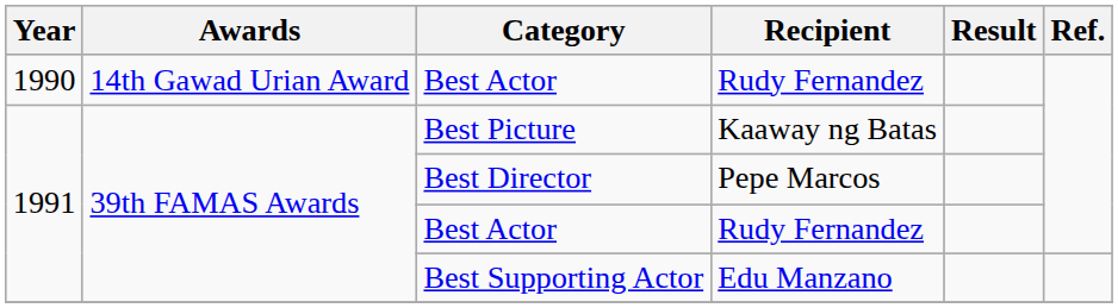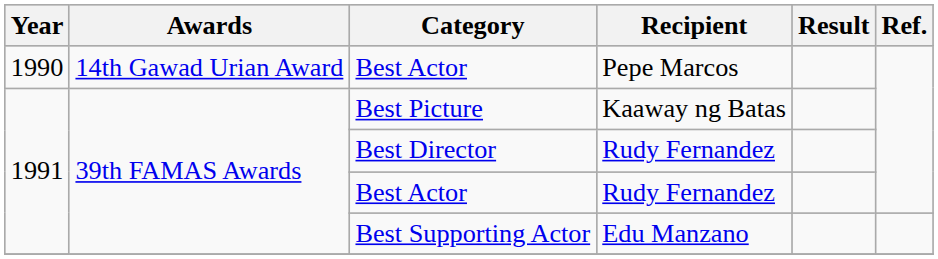1990 / Best Actor | Recipient: Rudy Fernandez -> Pepe Marcos
Best Director | Recipient: Pepe Marcos -> Rudy Fernandez
